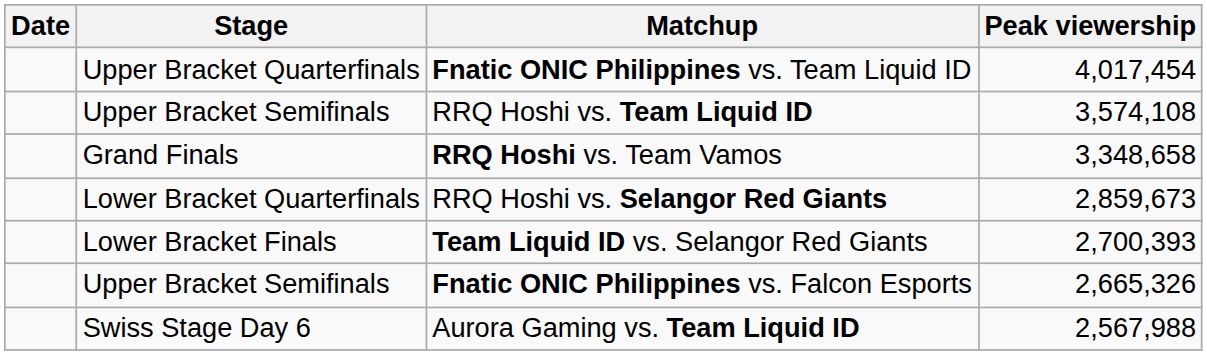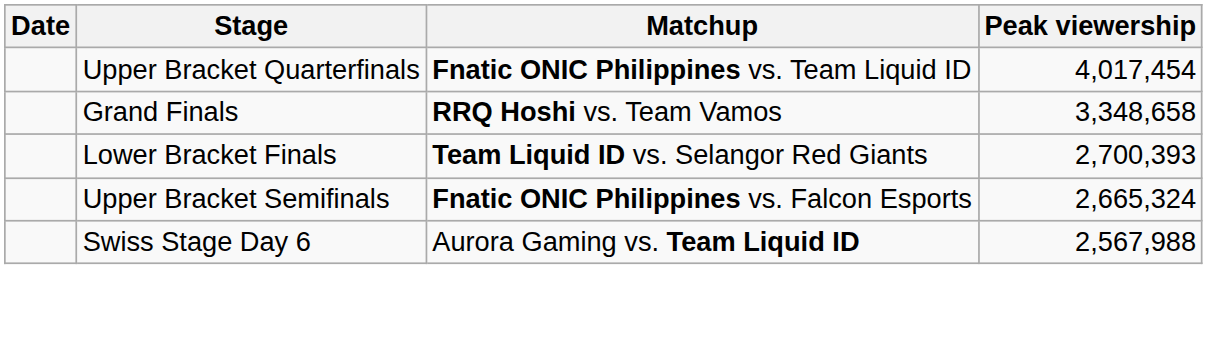- row: Upper Bracket Semifinals | RRQ Hoshi vs. Team Liquid ID | 3,574,108
- row: Lower Bracket Quarterfinals | RRQ Hoshi vs. Selangor Red Giants | 2,859,673
Fnatic ONIC Philippines vs. Falcon Esports | Peak viewership: 2,665,326 -> 2,665,324
